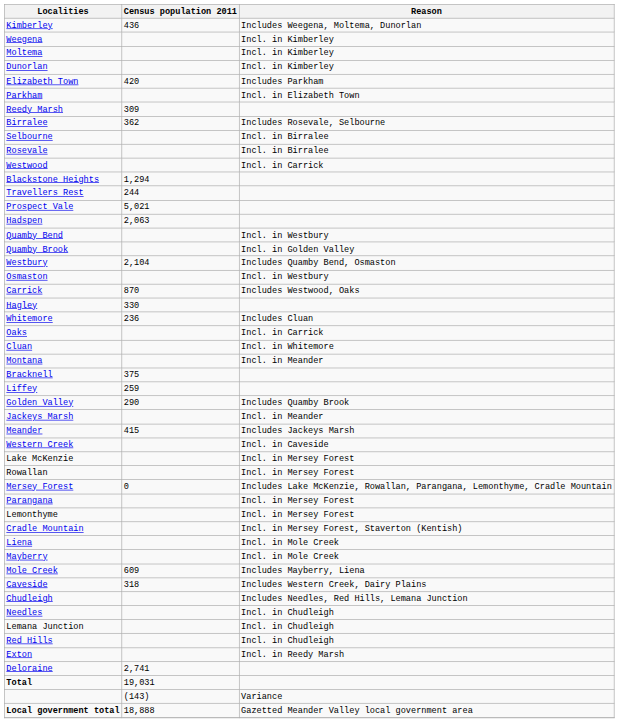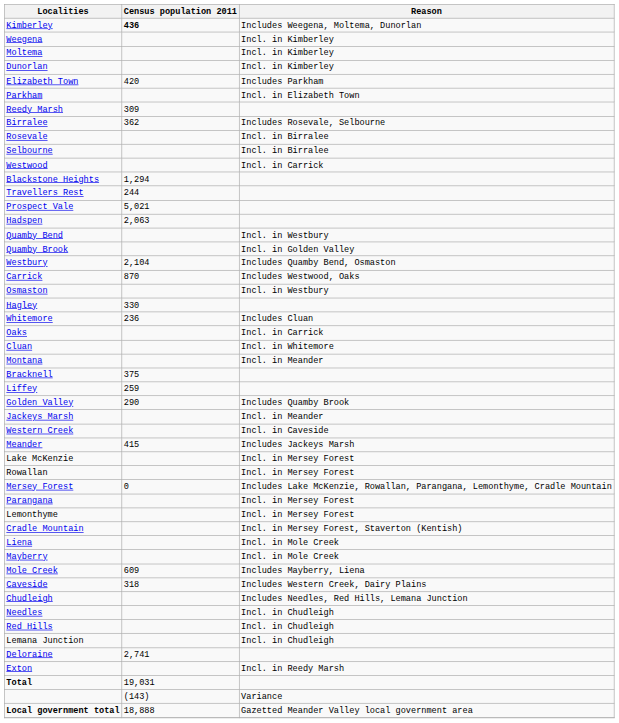Kimberley | Census population 2011: normal -> bold
rows swapped: Rosevale <-> Selbourne
rows swapped: Osmaston <-> Carrick
rows swapped: Meander <-> Western Creek
rows swapped: Red Hills <-> Lemana Junction
rows swapped: Deloraine <-> Exton
